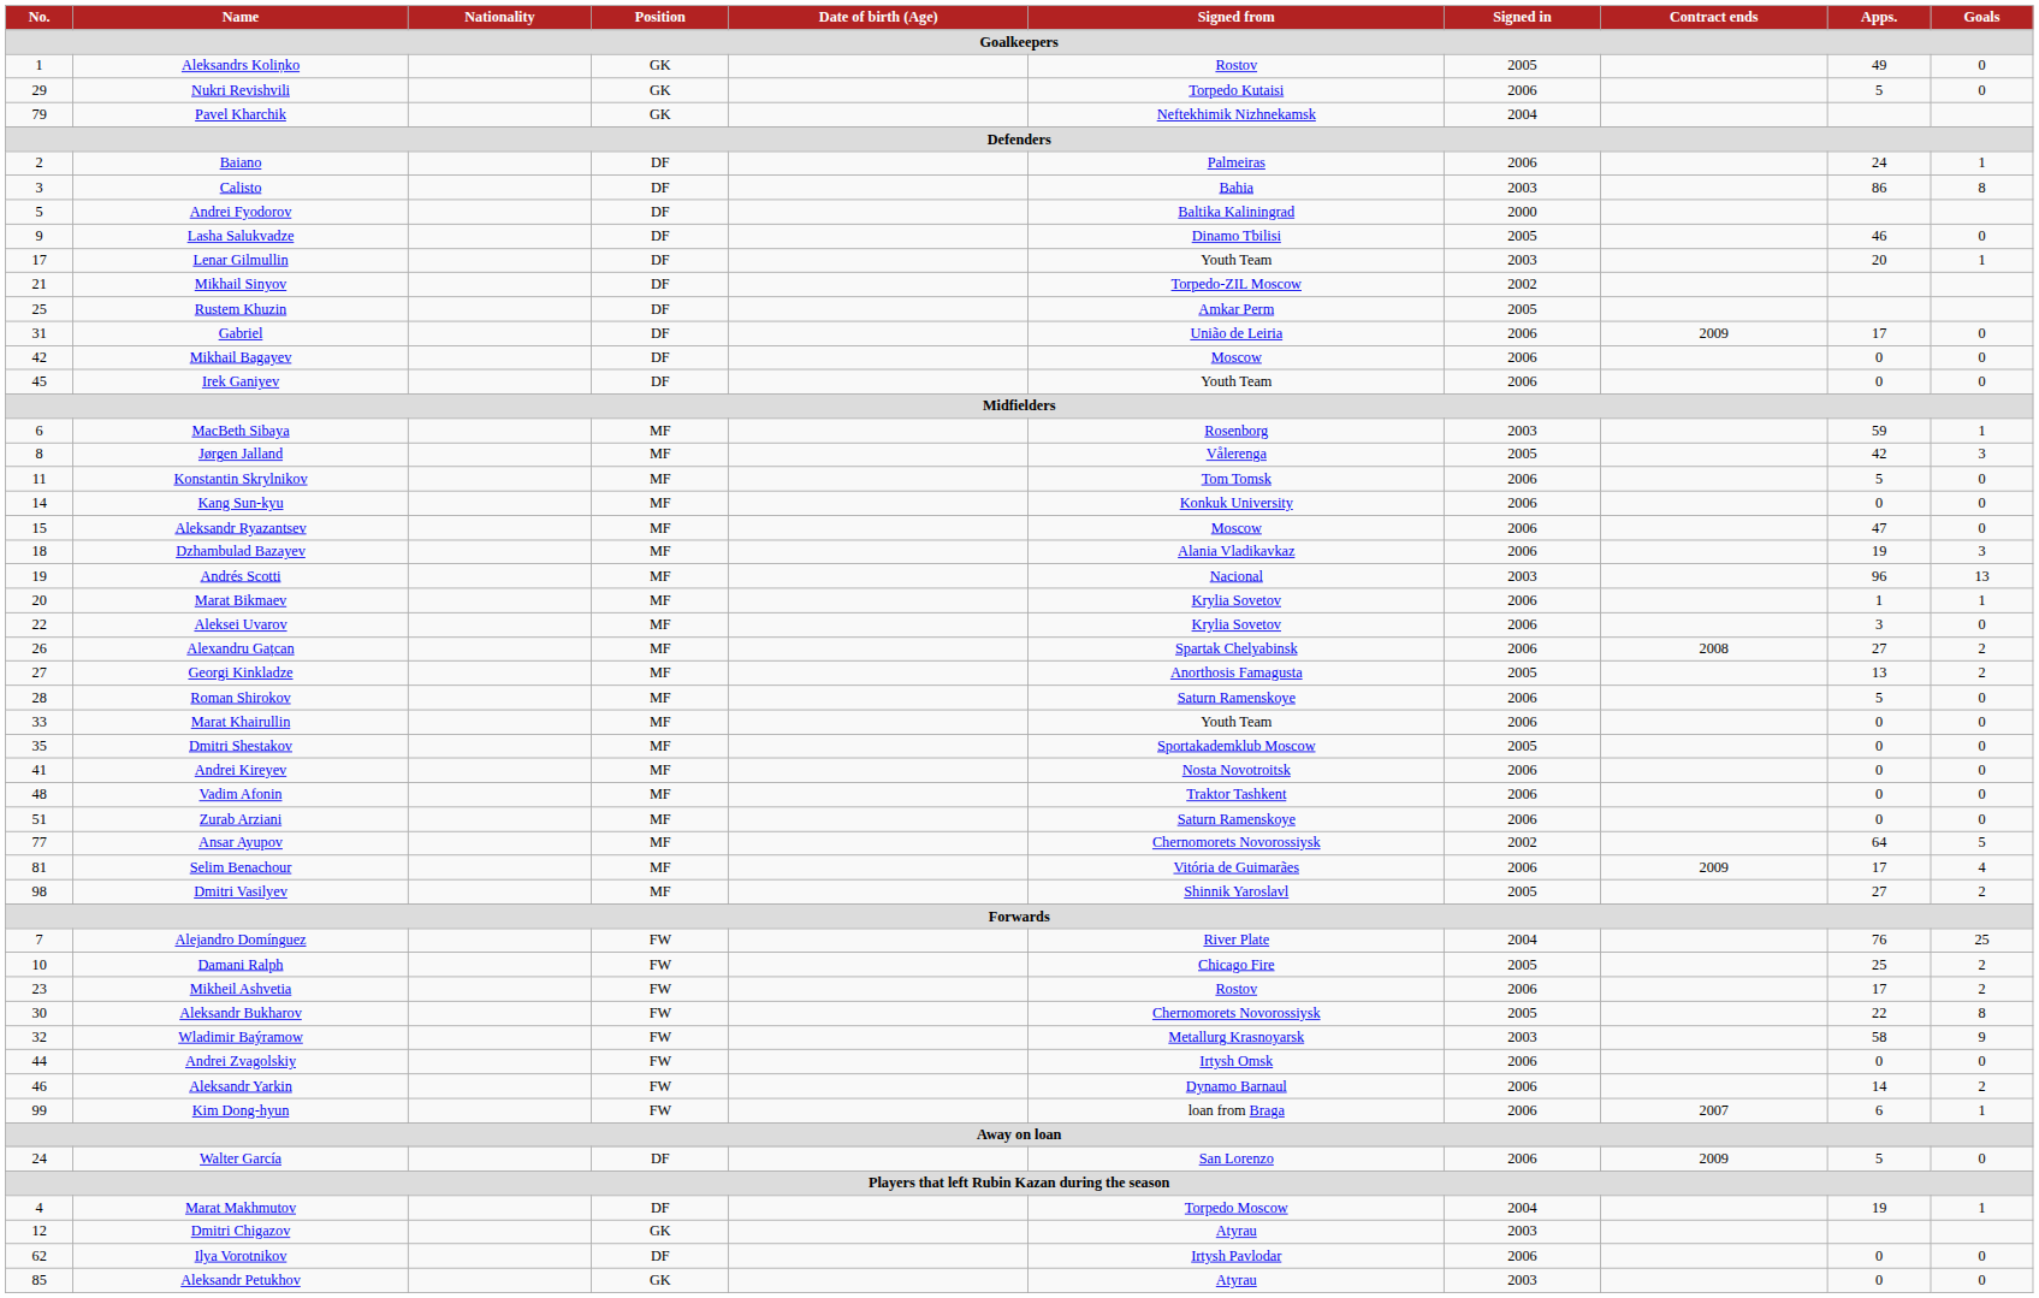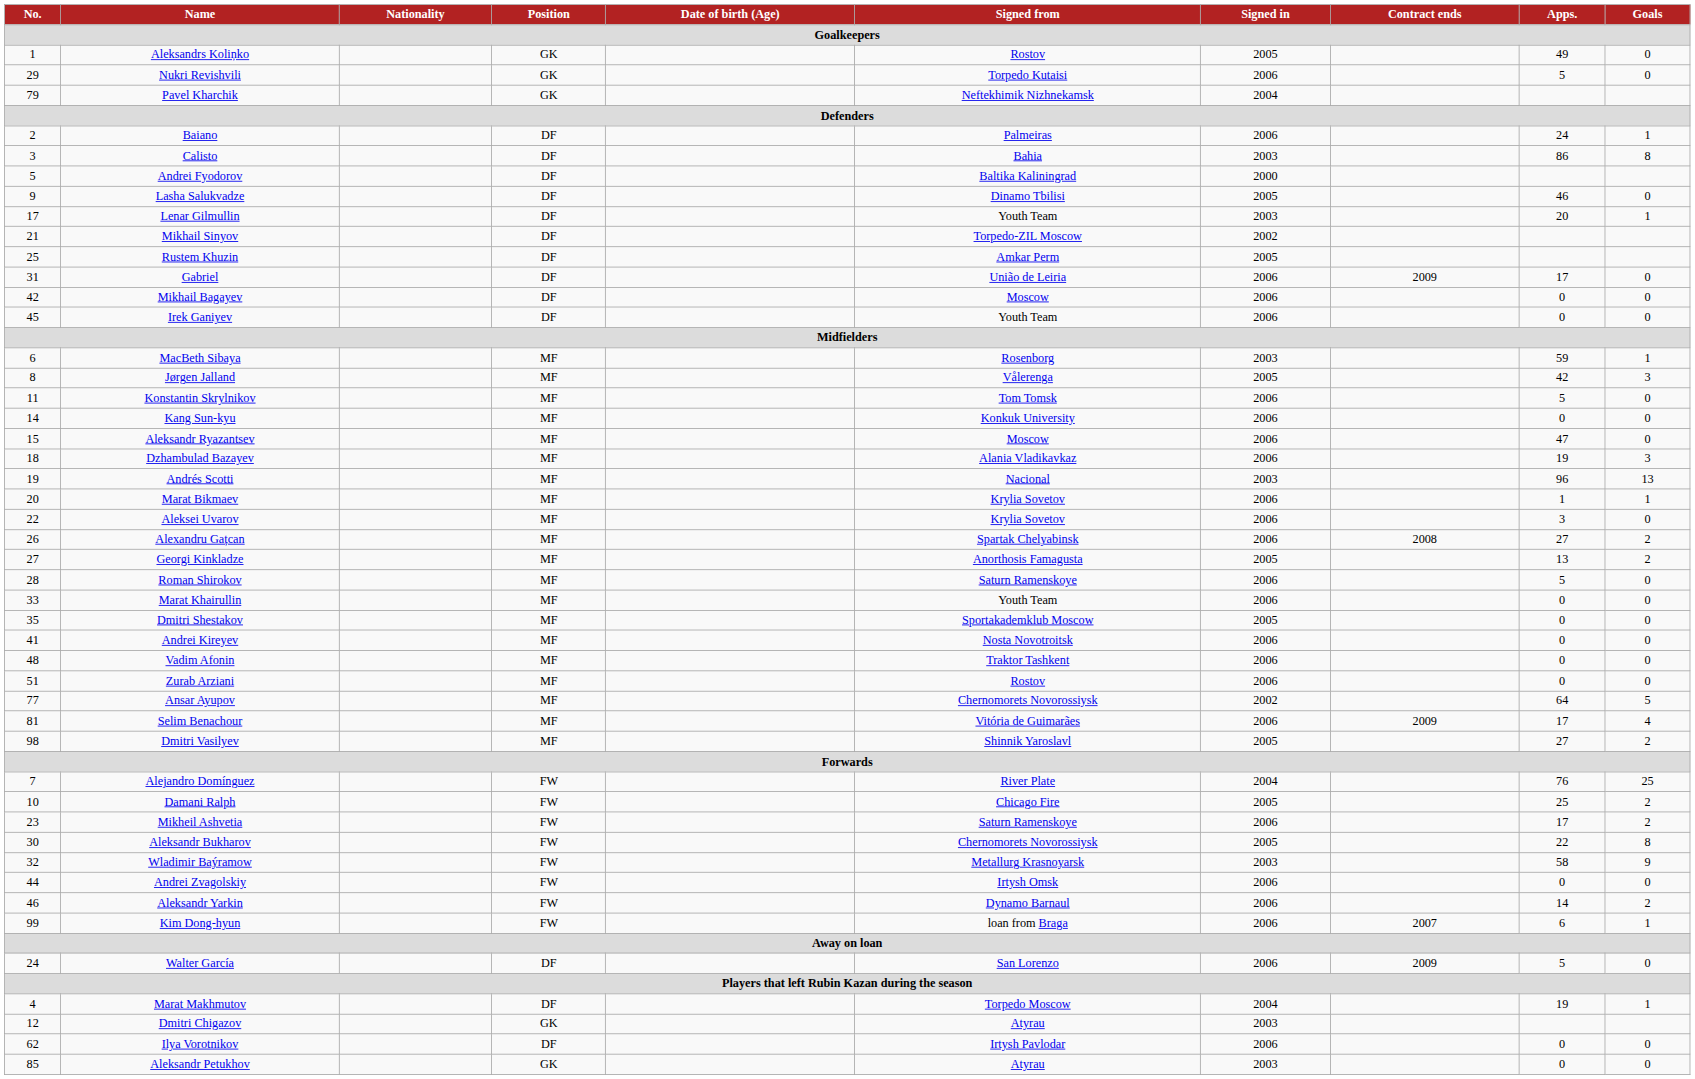Zurab Arziani | Signed from: Saturn Ramenskoye -> Rostov
Mikheil Ashvetia | Signed from: Rostov -> Saturn Ramenskoye
